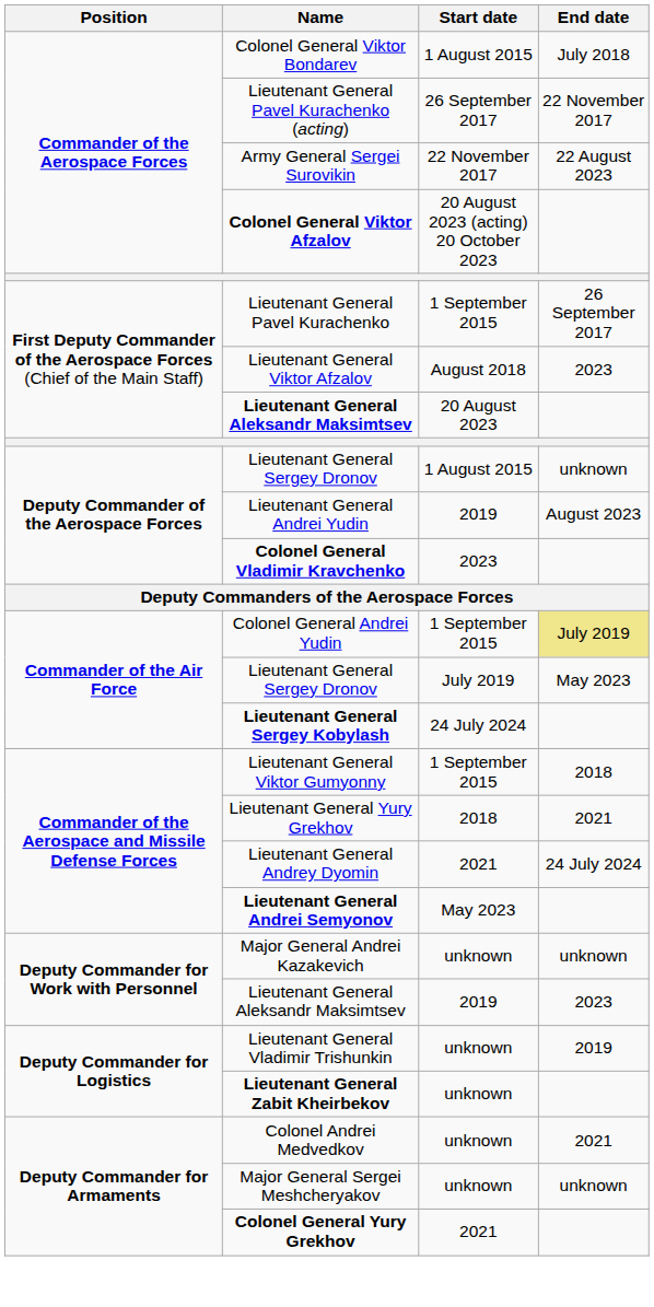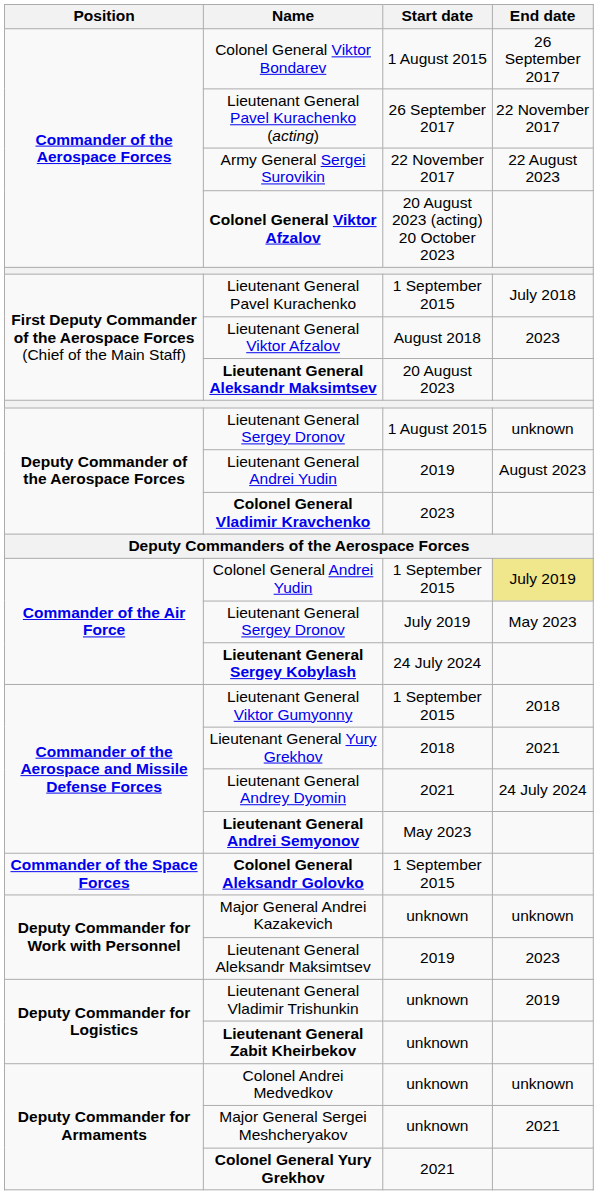Colonel General Viktor Bondarev | End date: July 2018 -> 26 September 2017
Lieutenant General Pavel Kurachenko | End date: 26 September 2017 -> July 2018
+ row: Commander of the Space Forces | Colonel General Aleksandr Golovko | 1 September 2015
Colonel Andrei Medvedkov | End date: 2021 -> unknown
Major General Sergei Meshcheryakov | End date: unknown -> 2021
